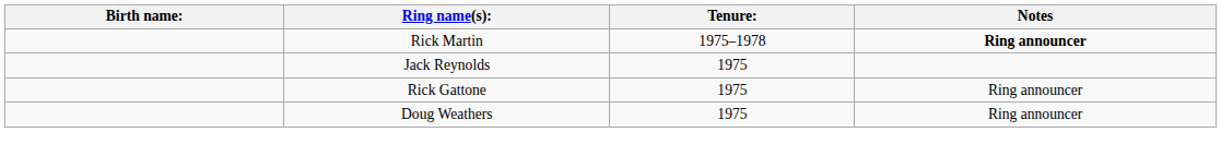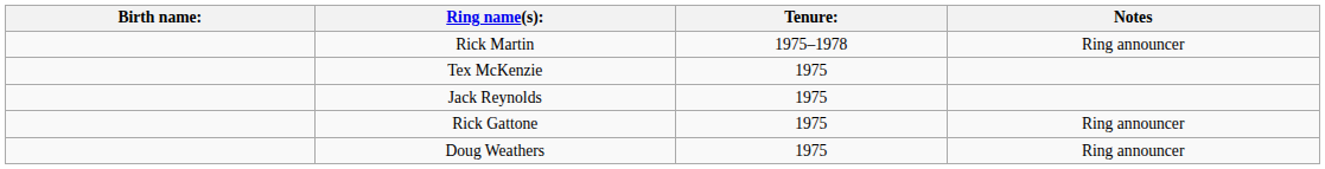Rick Martin | Notes: bold -> normal
+ row: Tex McKenzie | 1975
